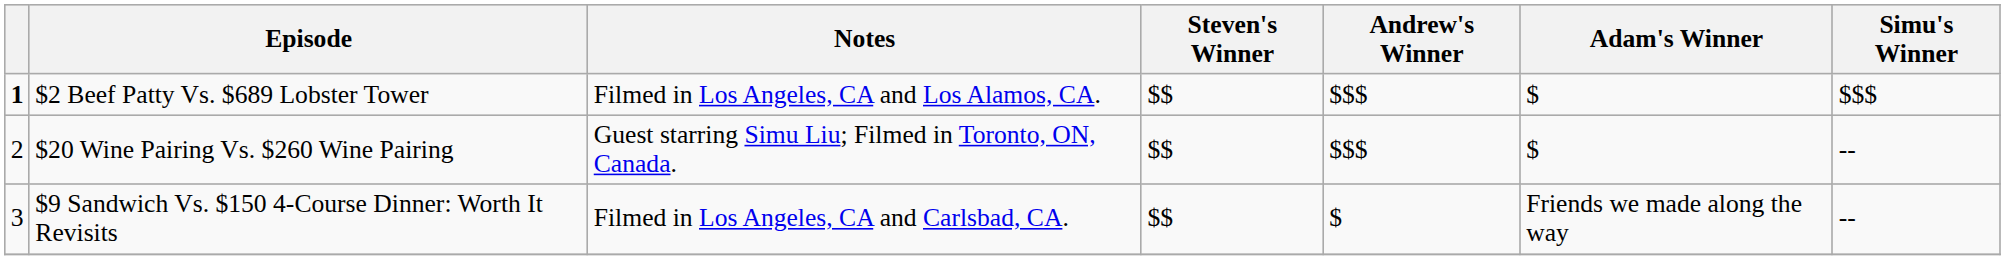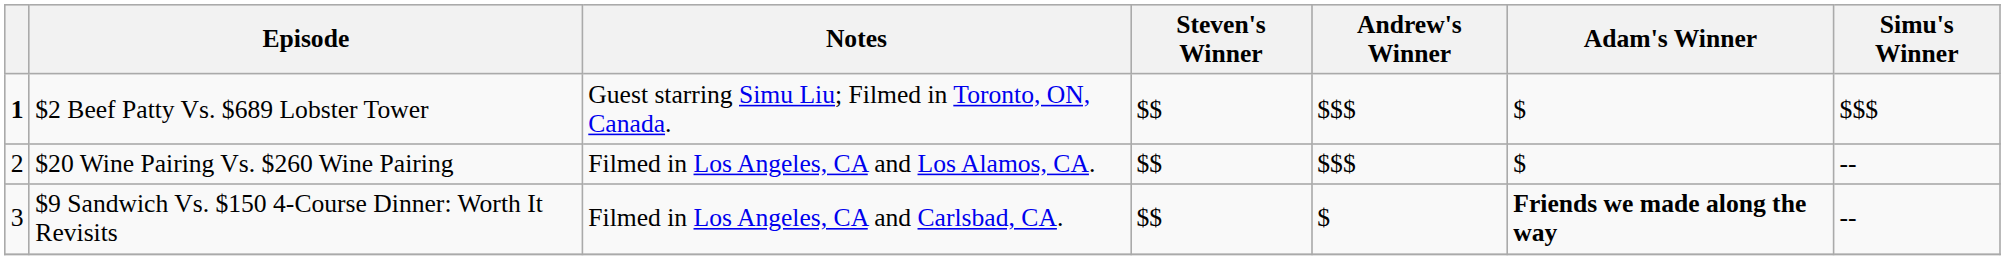$2 Beef Patty Vs. $689 Lobster Tower | Notes: Filmed in Los Angeles, CA and Los Alamos, CA. -> Guest starring Simu Liu; Filmed in Toronto, ON, Canada.
$20 Wine Pairing Vs. $260 Wine Pairing | Notes: Guest starring Simu Liu; Filmed in Toronto, ON, Canada. -> Filmed in Los Angeles, CA and Los Alamos, CA.
$9 Sandwich Vs. $150 4-Course Dinner: Worth It Revisits | Adam's Winner: normal -> bold
